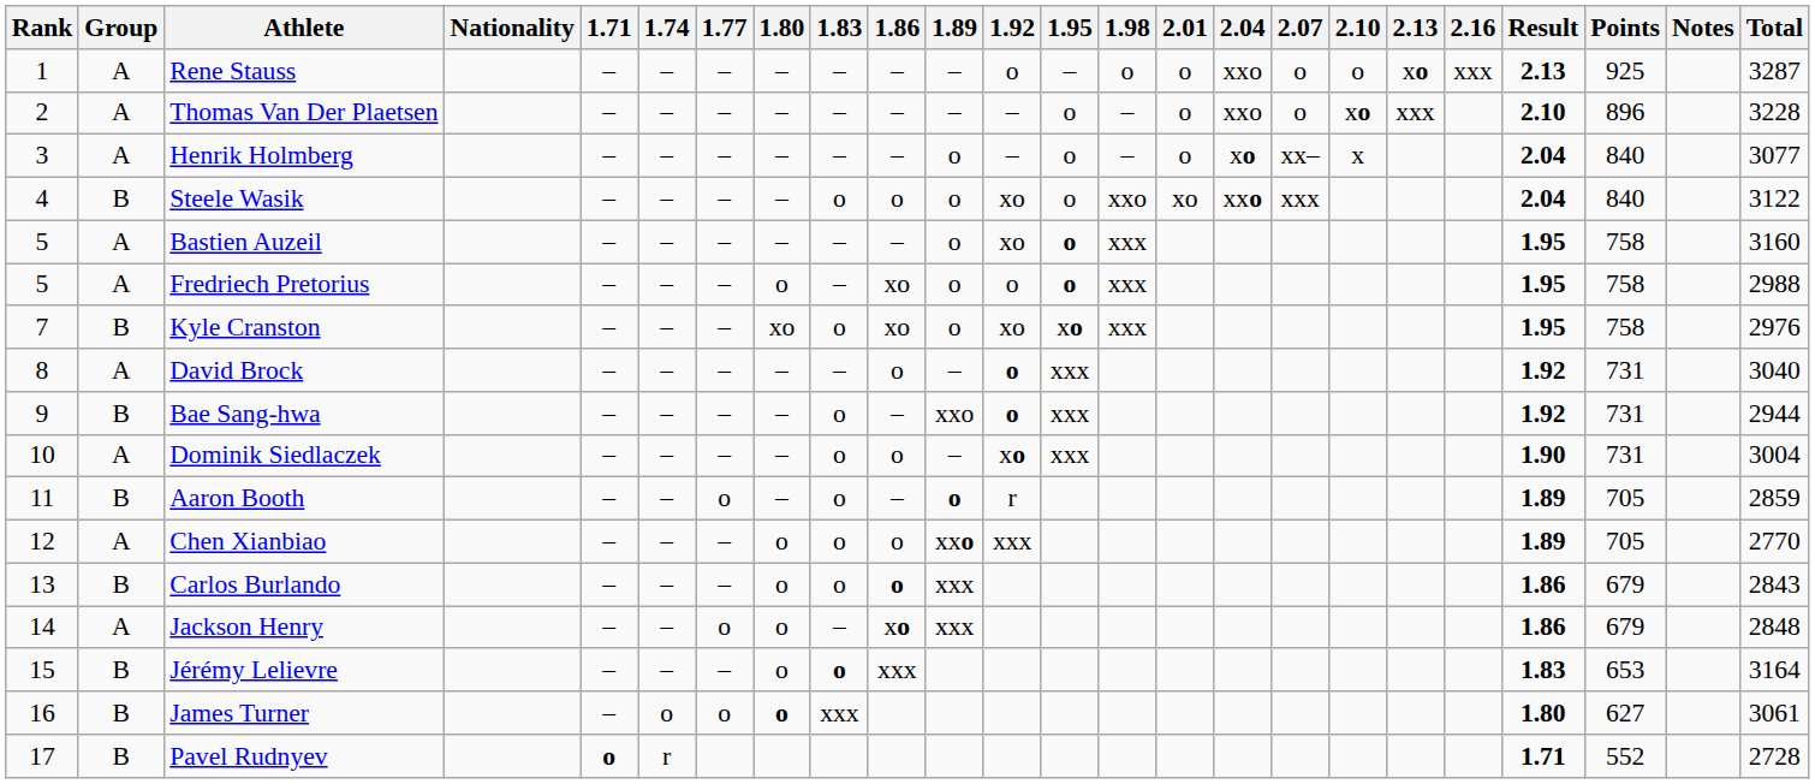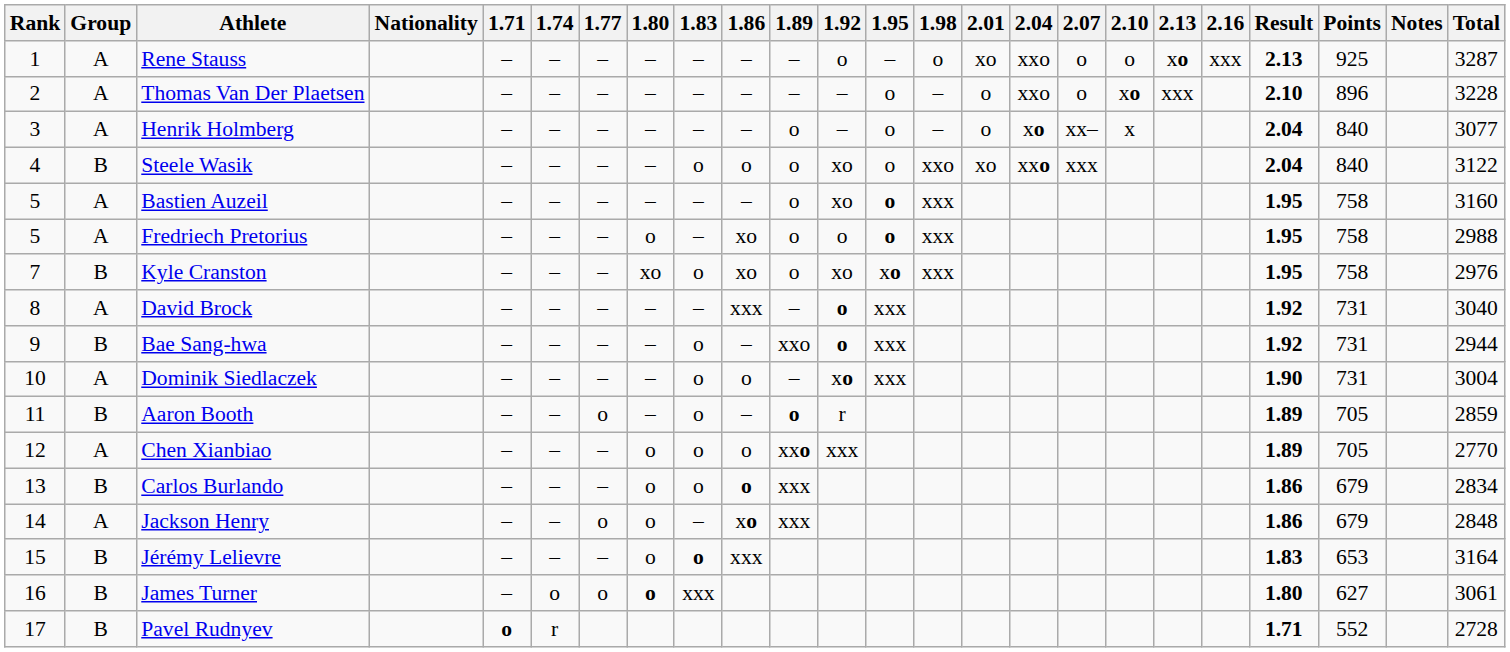Rene Stauss | 2.01: o -> xo
David Brock | 1.86: o -> xxx
Carlos Burlando | Total: 2843 -> 2834
